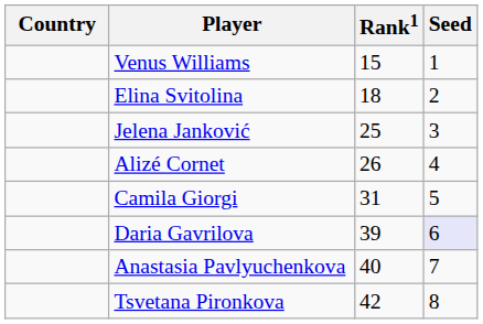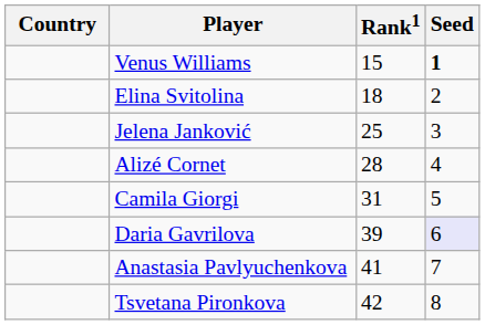Venus Williams | Seed: normal -> bold
Alizé Cornet | Rank1: 26 -> 28
Anastasia Pavlyuchenkova | Rank1: 40 -> 41
